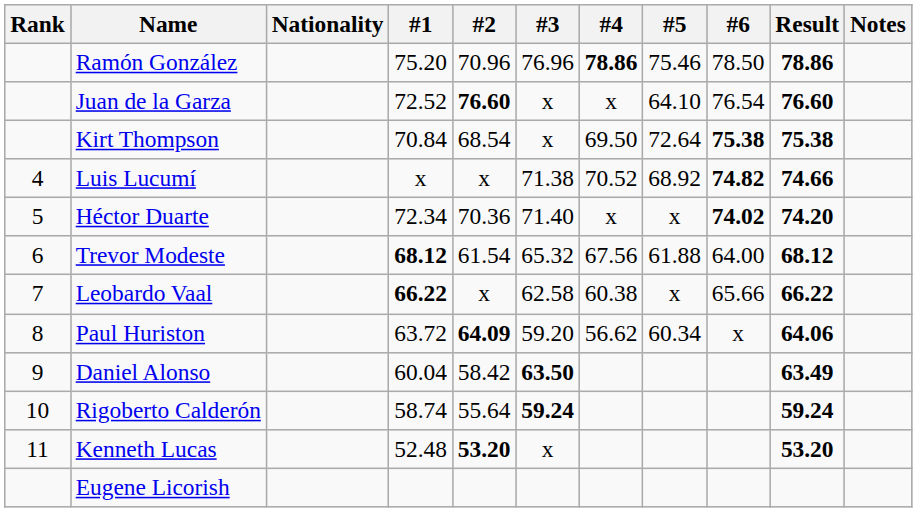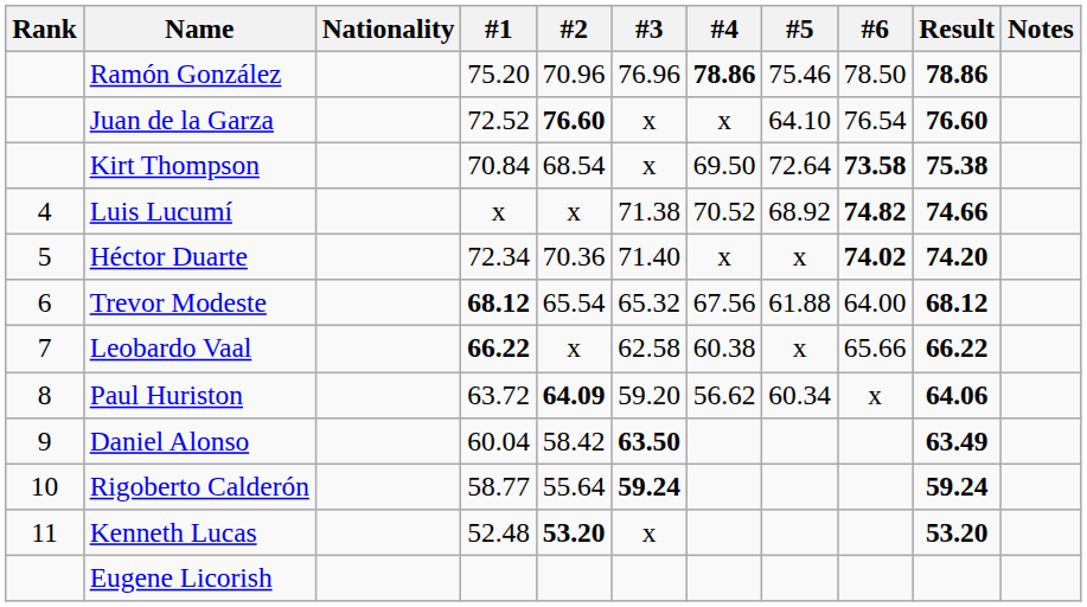Kirt Thompson | #6: 75.38 -> 73.58
Trevor Modeste | #2: 61.54 -> 65.54
Rigoberto Calderón | #1: 58.74 -> 58.77
